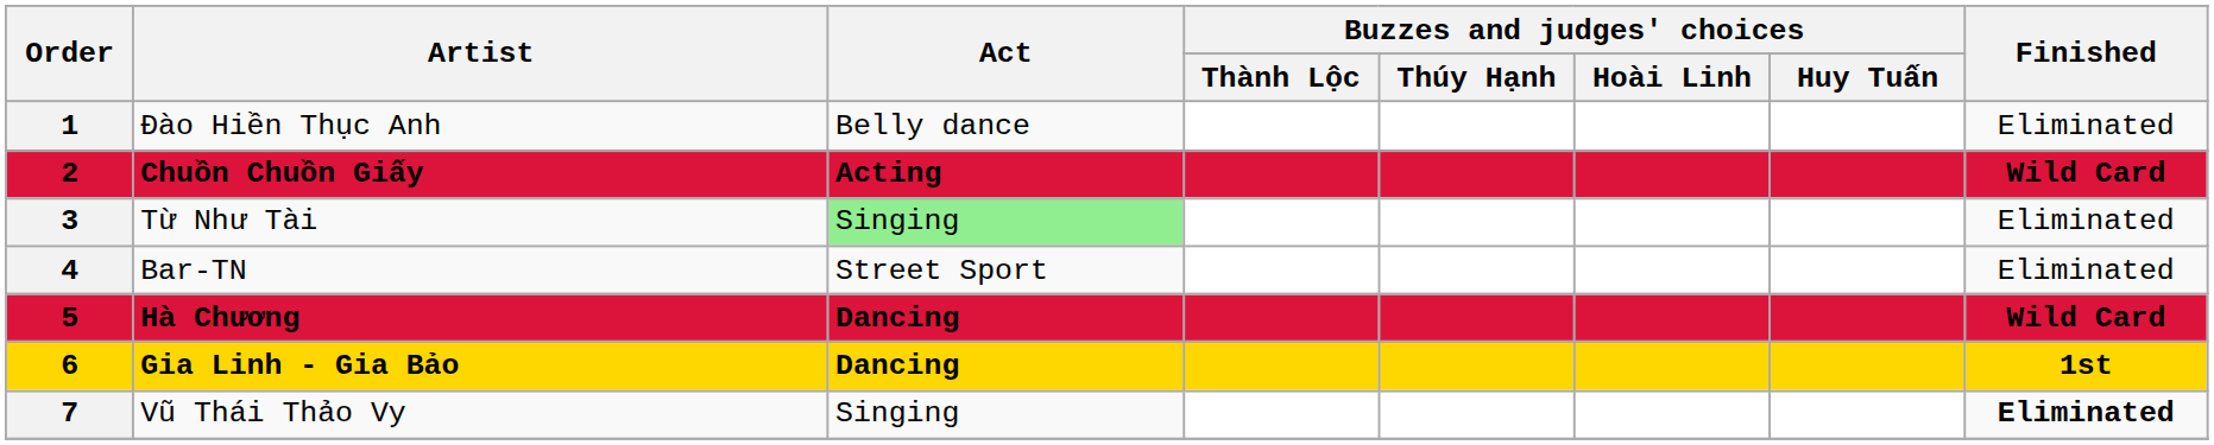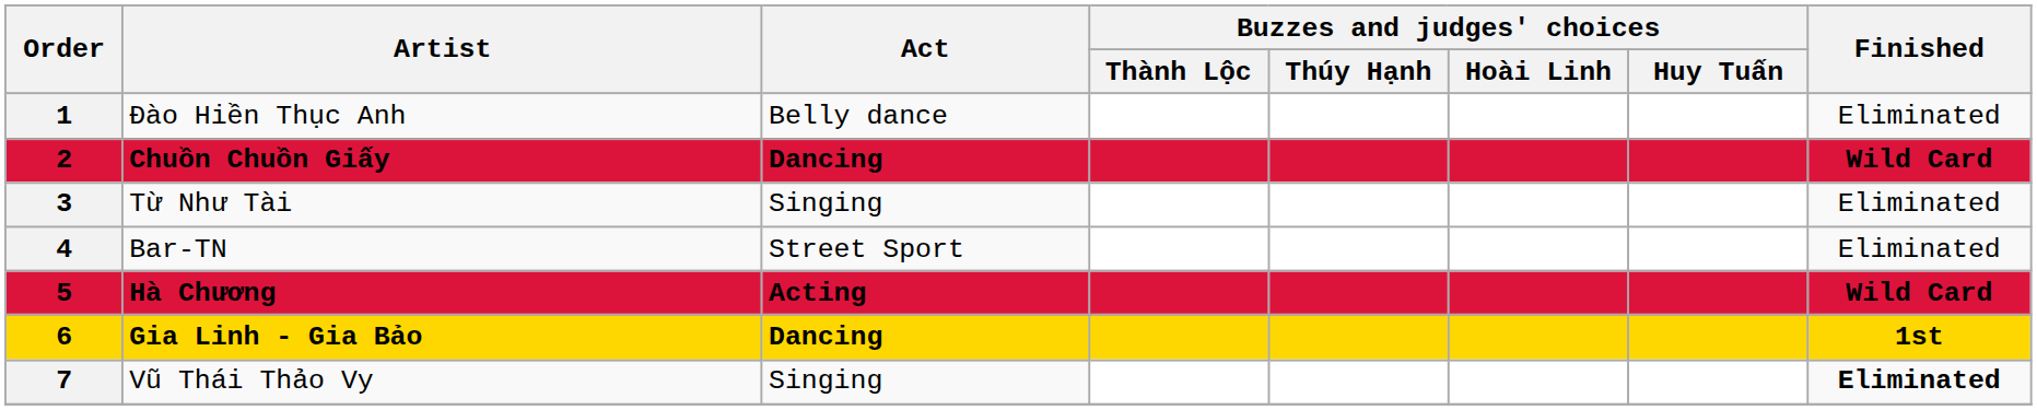Chuồn Chuồn Giấy | Act: Acting -> Dancing
Từ Như Tài | Act: lightgreen background -> no background
Hà Chương | Act: Dancing -> Acting
